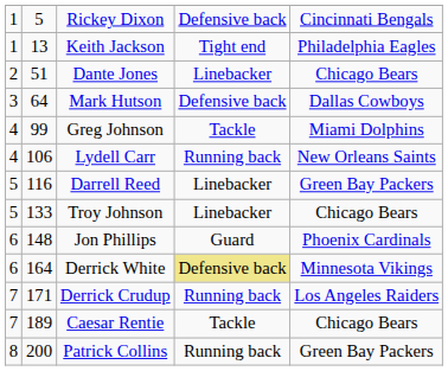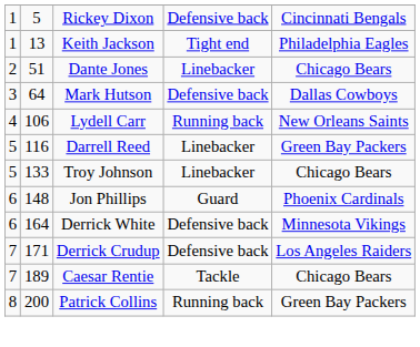- row: 4 | 99 | Greg Johnson | Tackle | Miami Dolphins
Derrick White | column 4: khaki background -> no background
Derrick Crudup | column 4: Running back -> Defensive back
